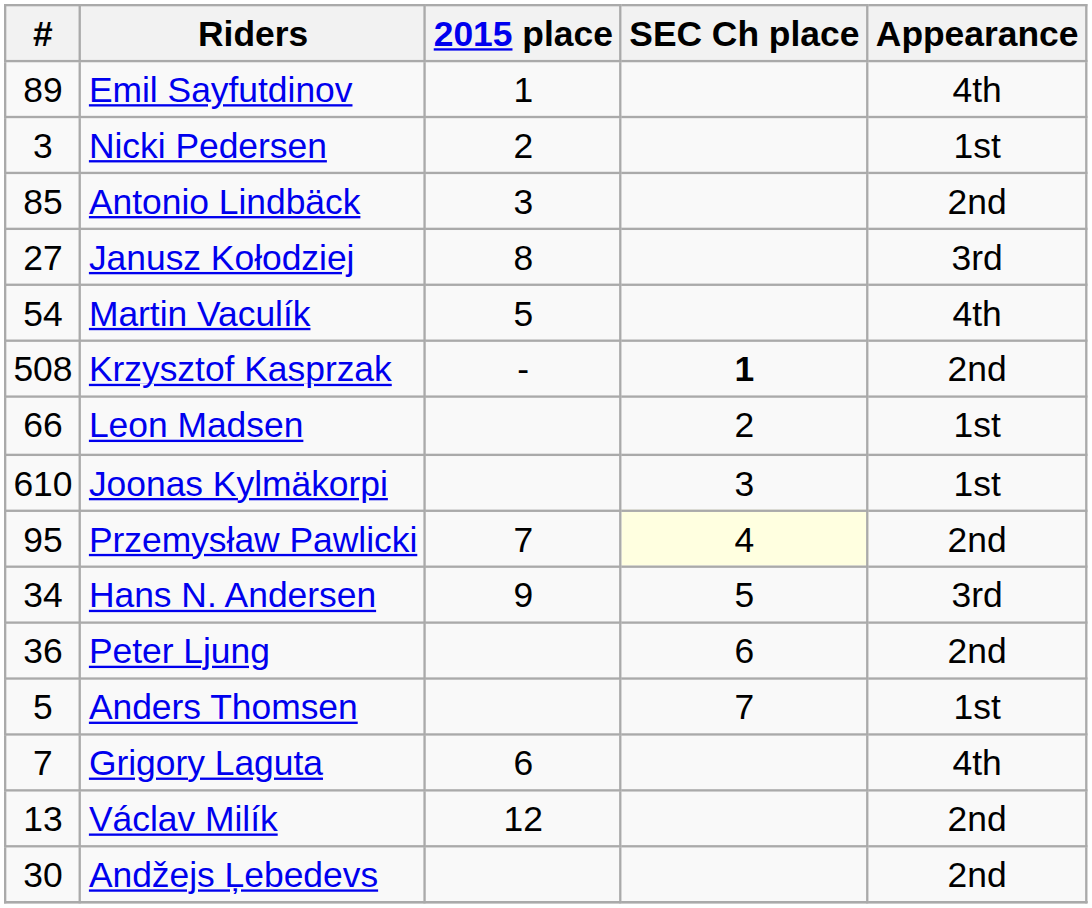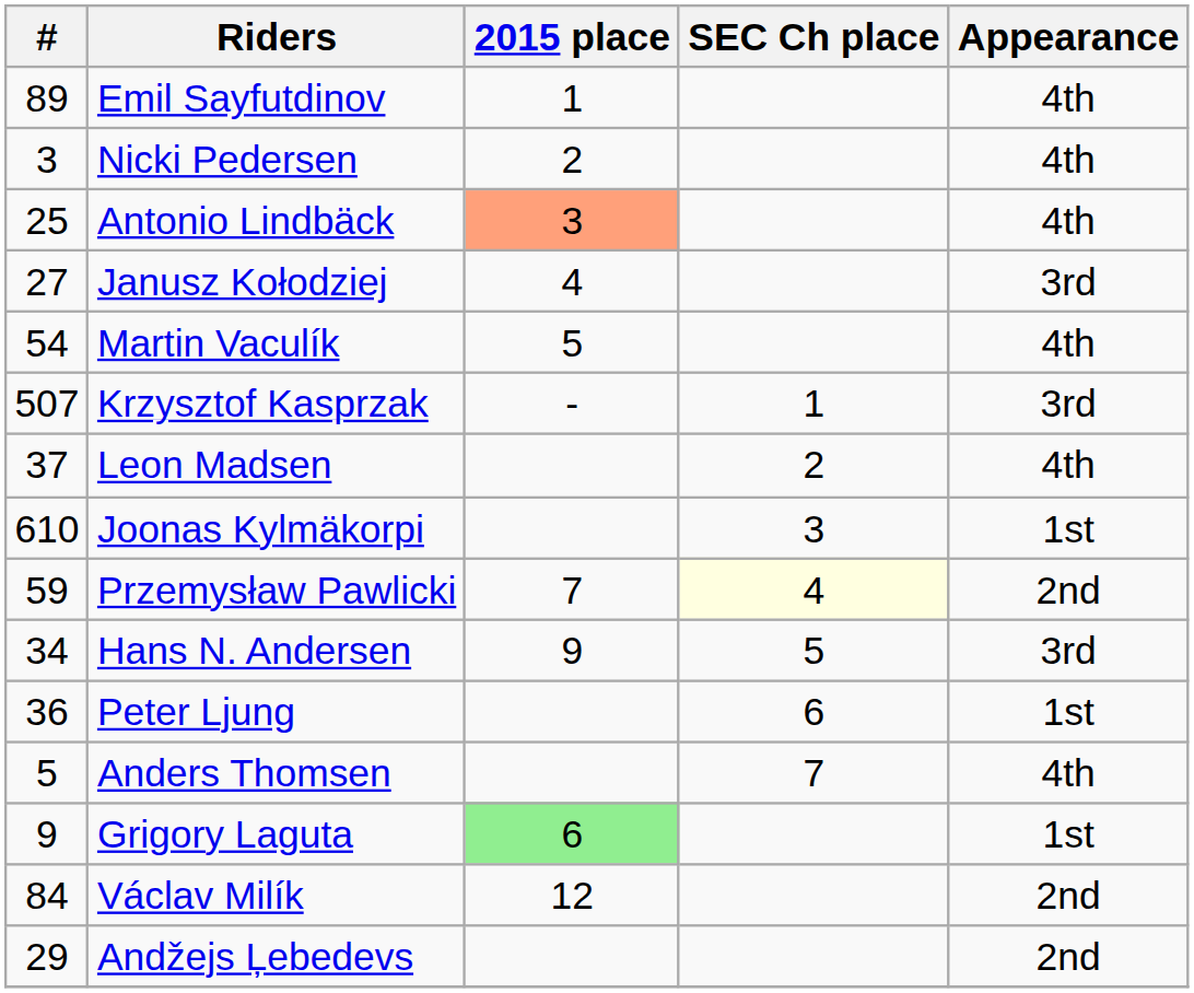Nicki Pedersen | Appearance: 1st -> 4th
Antonio Lindbäck | #: 85 -> 25
Antonio Lindbäck | 2015 place: no background -> lightsalmon background
Antonio Lindbäck | Appearance: 2nd -> 4th
Janusz Kołodziej | 2015 place: 8 -> 4
Krzysztof Kasprzak | #: 508 -> 507
Krzysztof Kasprzak | SEC Ch place: bold -> normal
Krzysztof Kasprzak | Appearance: 2nd -> 3rd
Leon Madsen | #: 66 -> 37
Leon Madsen | Appearance: 1st -> 4th
Przemysław Pawlicki | #: 95 -> 59
Peter Ljung | Appearance: 2nd -> 1st
Anders Thomsen | Appearance: 1st -> 4th
Grigory Laguta | #: 7 -> 9
Grigory Laguta | 2015 place: no background -> lightgreen background
Grigory Laguta | Appearance: 4th -> 1st
Václav Milík | #: 13 -> 84
Andžejs Ļebedevs | #: 30 -> 29
